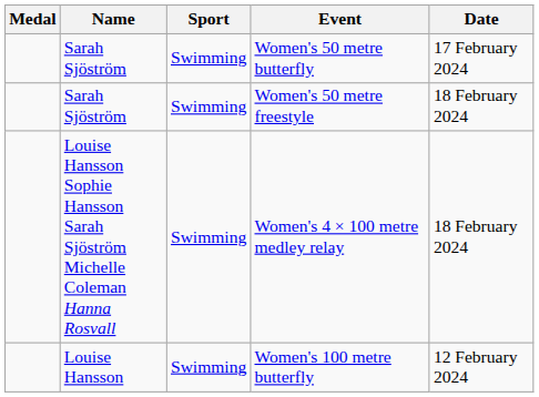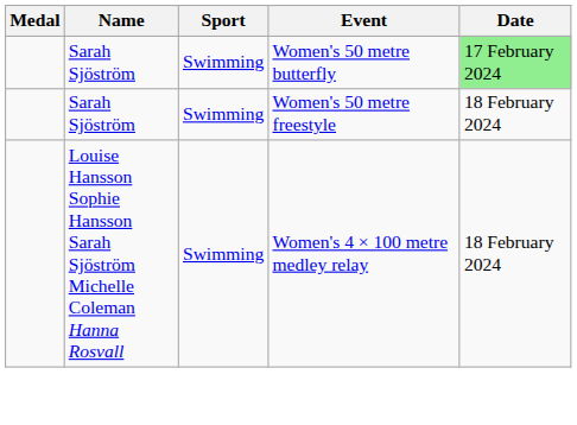Women's 50 metre butterfly | Date: no background -> lightgreen background
- row: Louise Hansson | Swimming | Women's 100 metre butterfly | 12 February 2024
